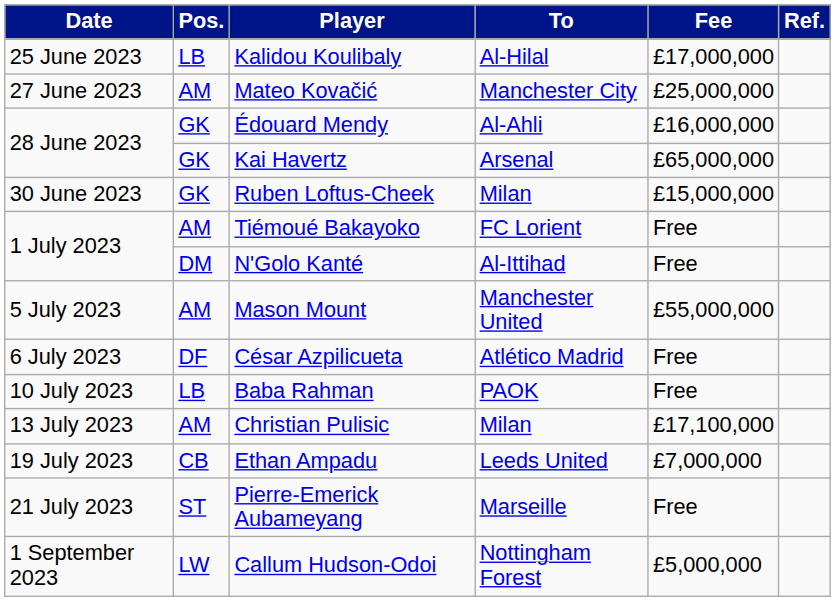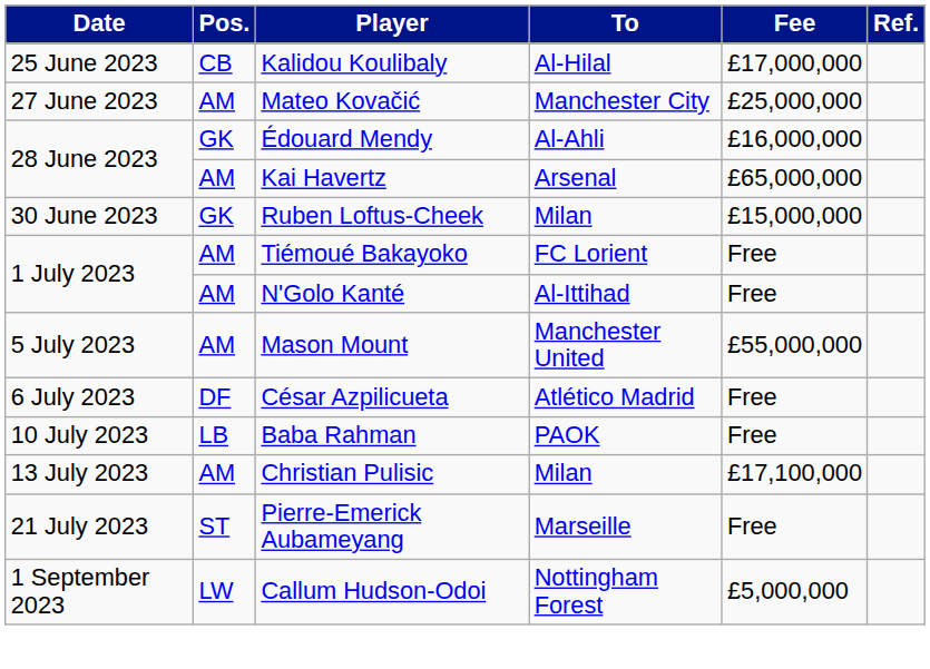Kalidou Koulibaly | Pos.: LB -> CB
Kai Havertz | Pos.: GK -> AM
N'Golo Kanté | Pos.: DM -> AM
- row: 19 July 2023 | CB | Ethan Ampadu | Leeds United | £7,000,000
